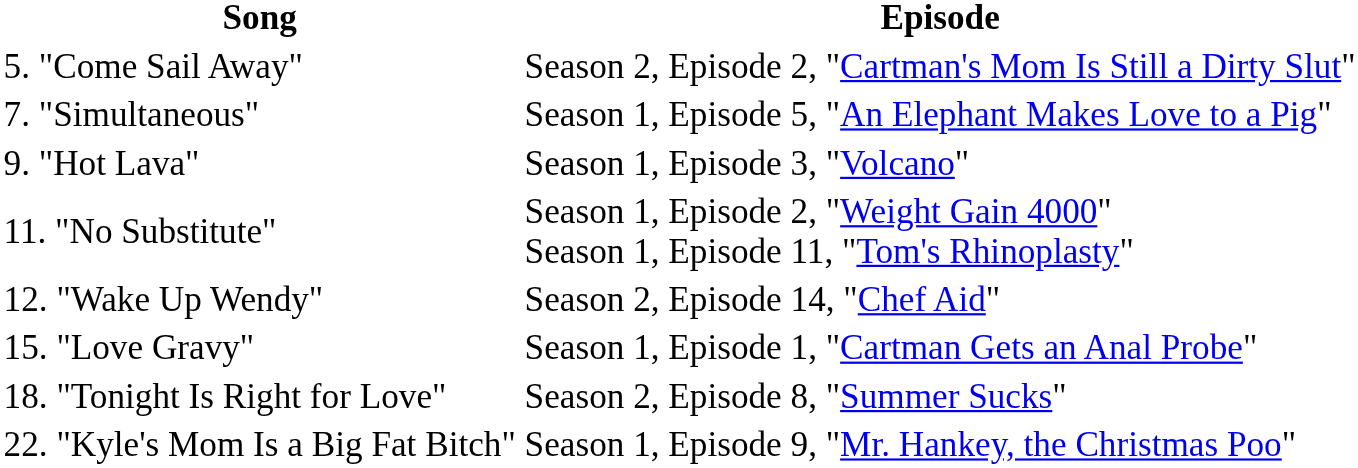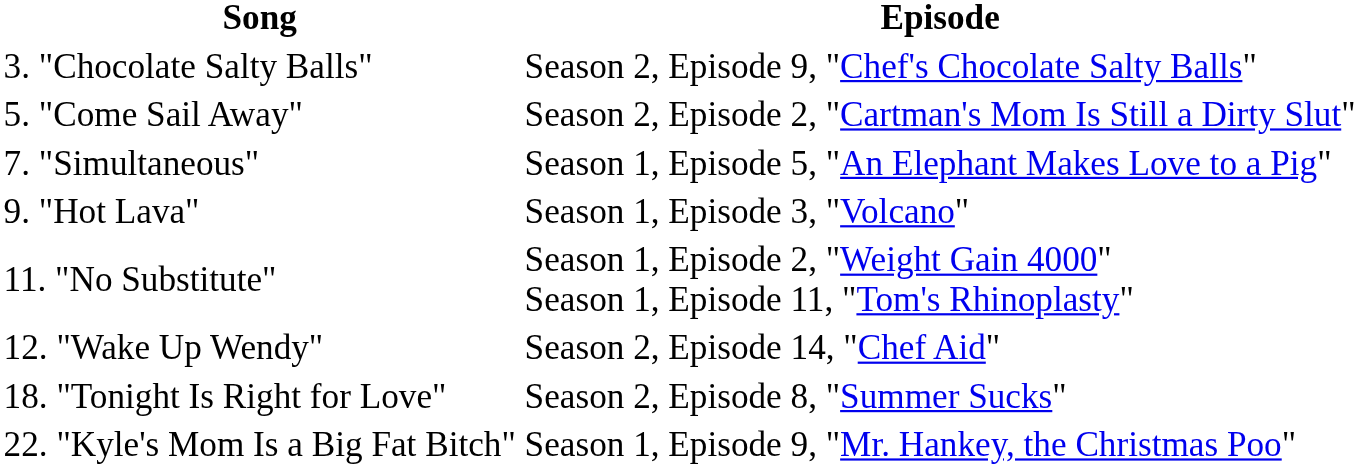+ row: 3. "Chocolate Salty Balls" | Season 2, Episode 9, "Chef's Chocolate Salty Balls"
- row: 15. "Love Gravy" | Season 1, Episode 1, "Cartman Gets an Anal Probe"
